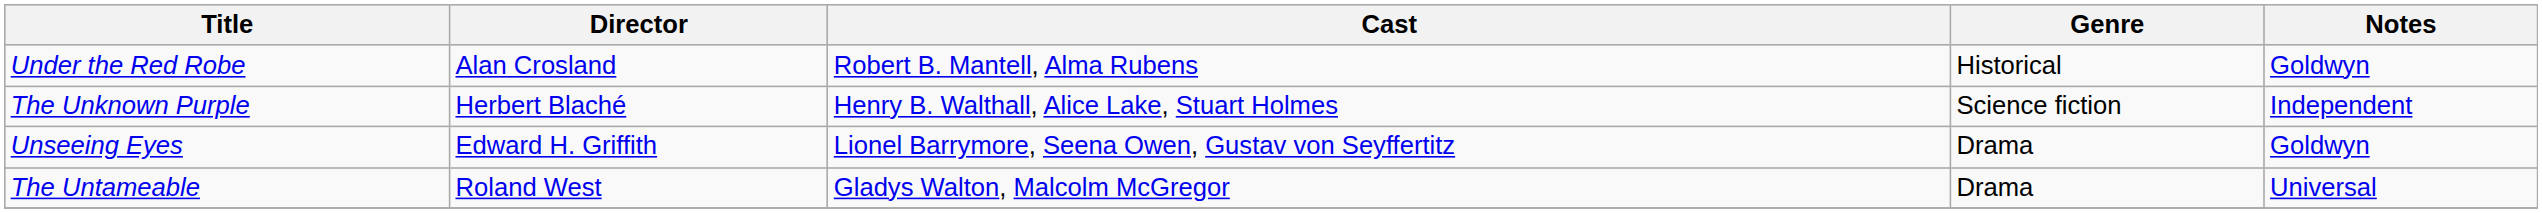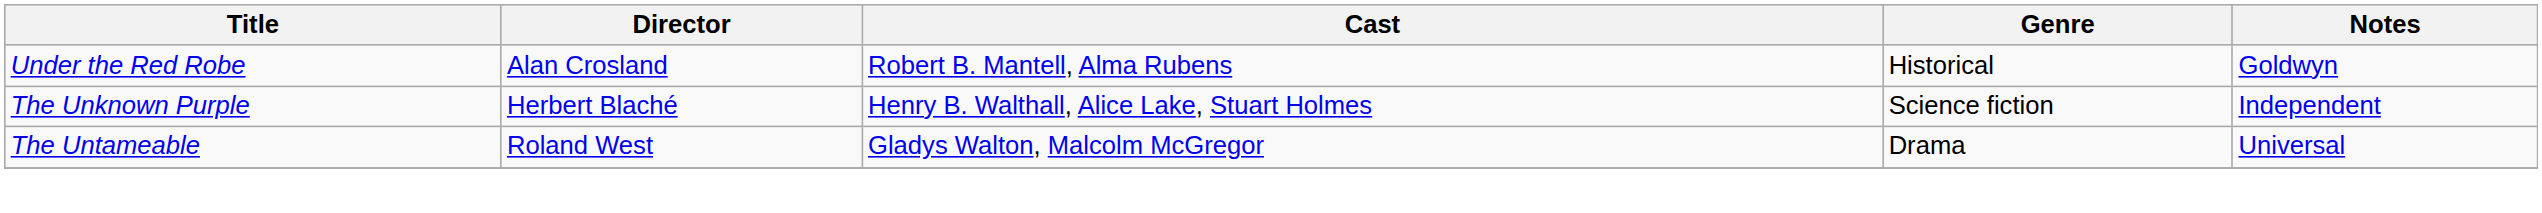- row: Unseeing Eyes | Edward H. Griffith | Lionel Barrymore, Seena Owen, Gustav von Seyffertitz | Drama | Goldwyn
